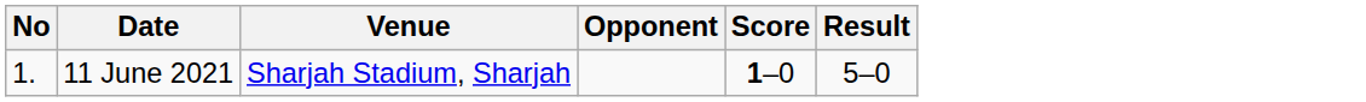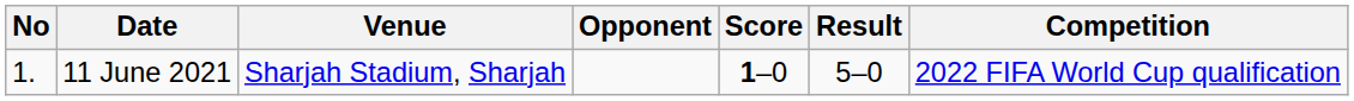+ column: Competition | 2022 FIFA World Cup qualification
